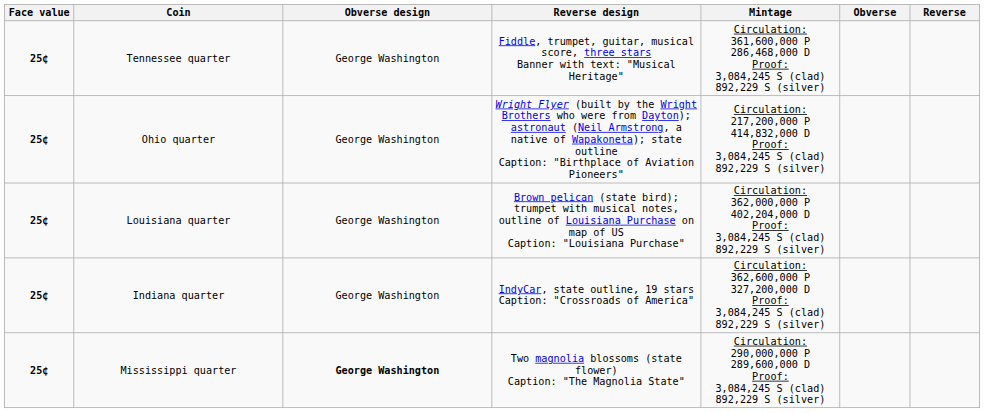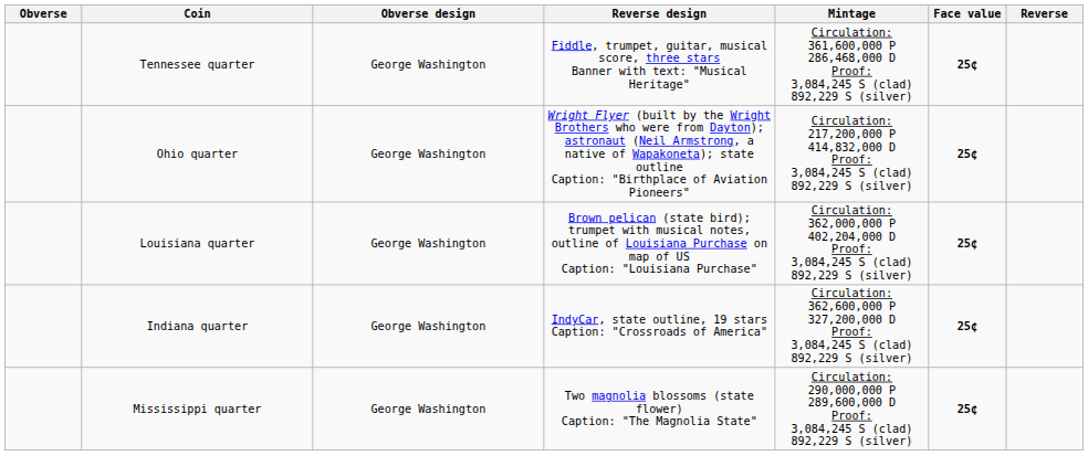columns swapped: Face value <-> Obverse
Mississippi quarter | Obverse design: bold -> normal
